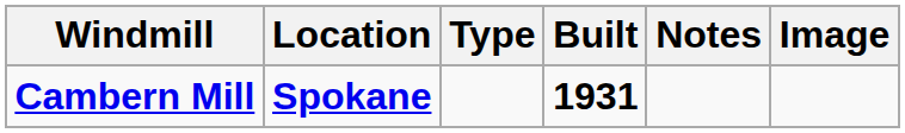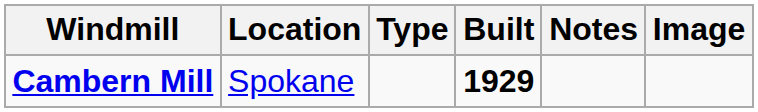Cambern Mill | Location: bold -> normal
Cambern Mill | Built: 1931 -> 1929
